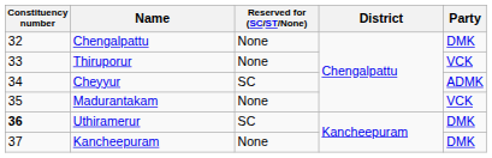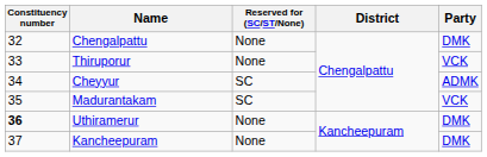Madurantakam | Reserved for (SC/ST/None): None -> SC
Uthiramerur | Reserved for (SC/ST/None): SC -> None
